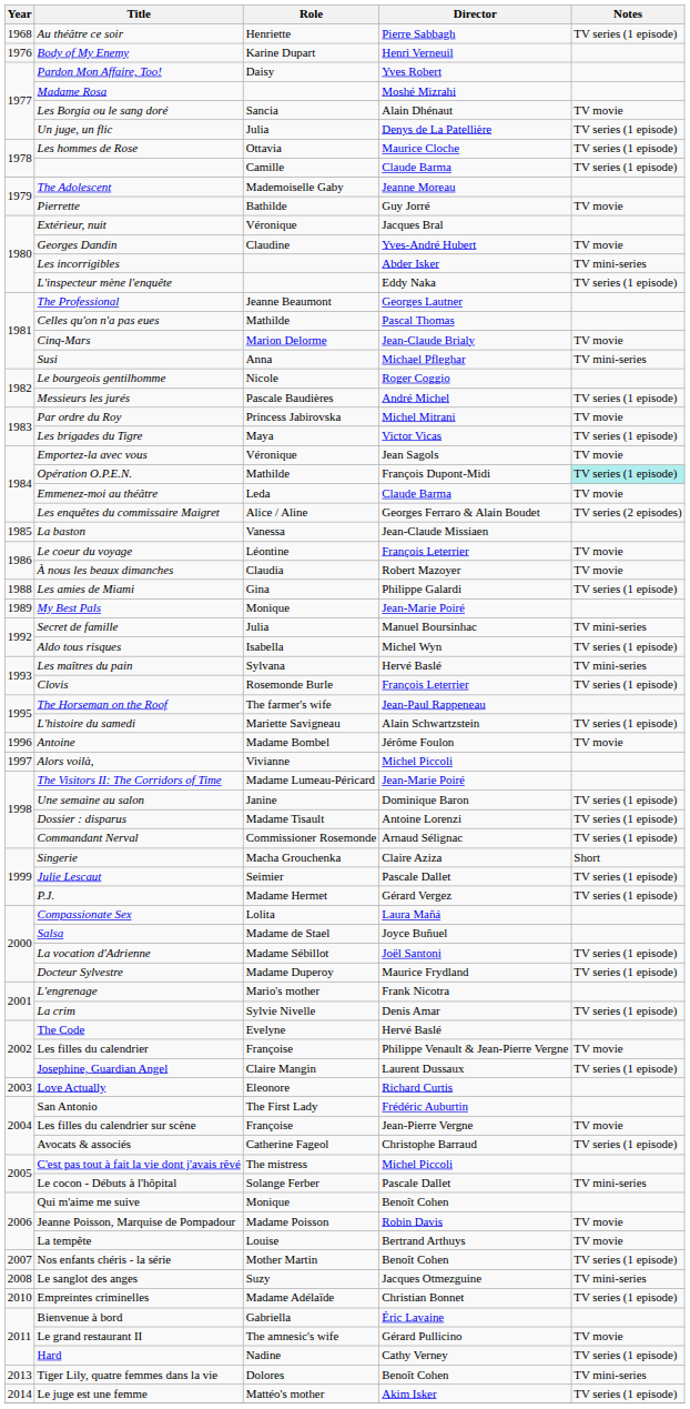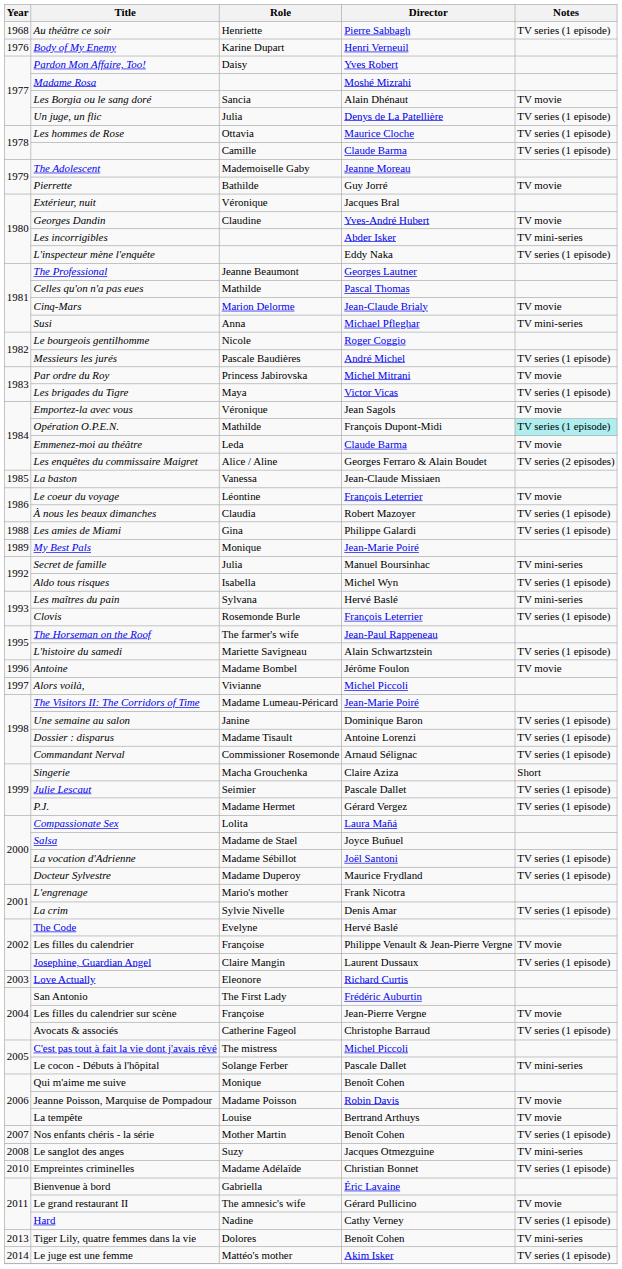À nous les beaux dimanches | Notes: TV movie -> TV series (1 episode)
